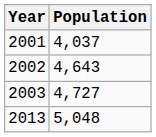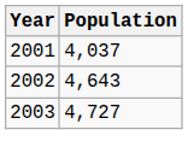- row: 2013 | 5,048
